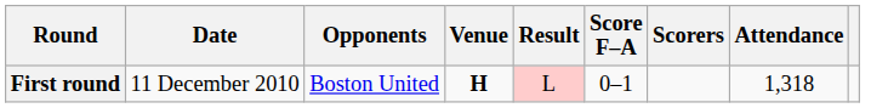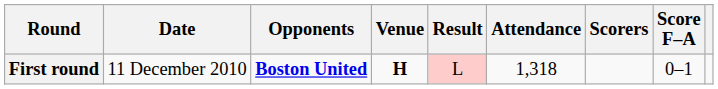columns swapped: Score F–A <-> Attendance
First round | Opponents: normal -> bold
